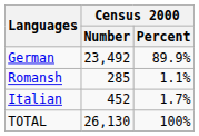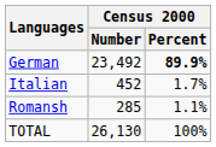German | Census 2000 / Percent: normal -> bold
rows swapped: Romansh <-> Italian
